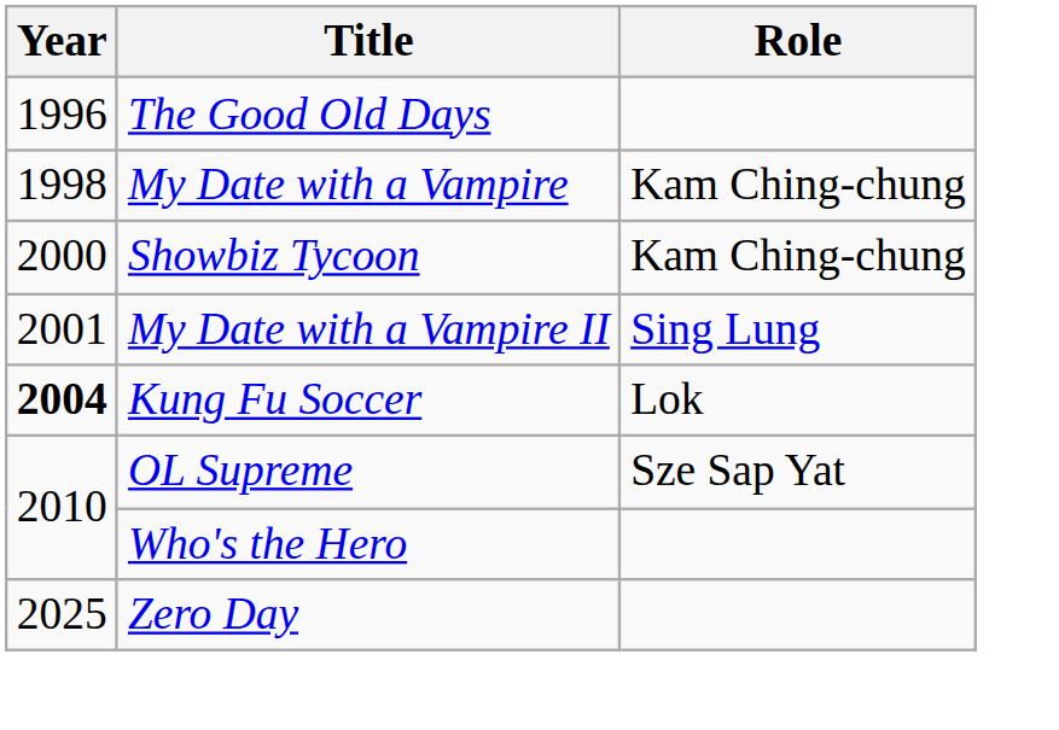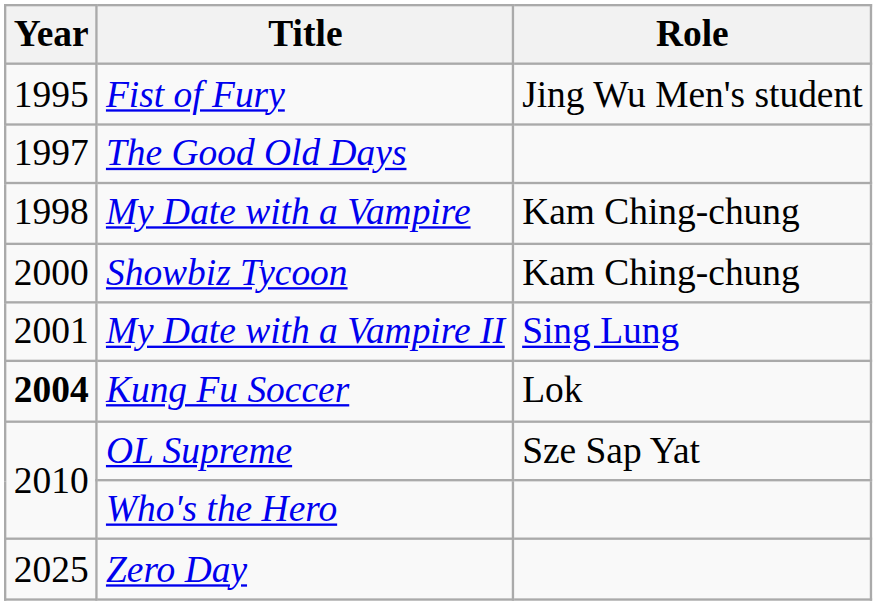+ row: 1995 | Fist of Fury | Jing Wu Men's student
The Good Old Days | Year: 1996 -> 1997
